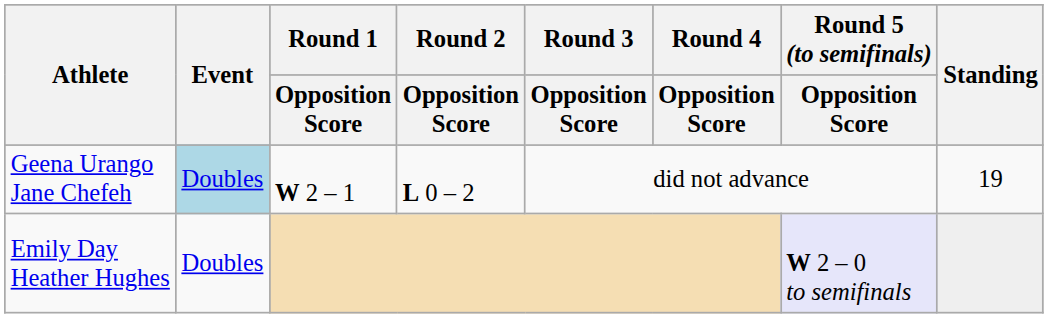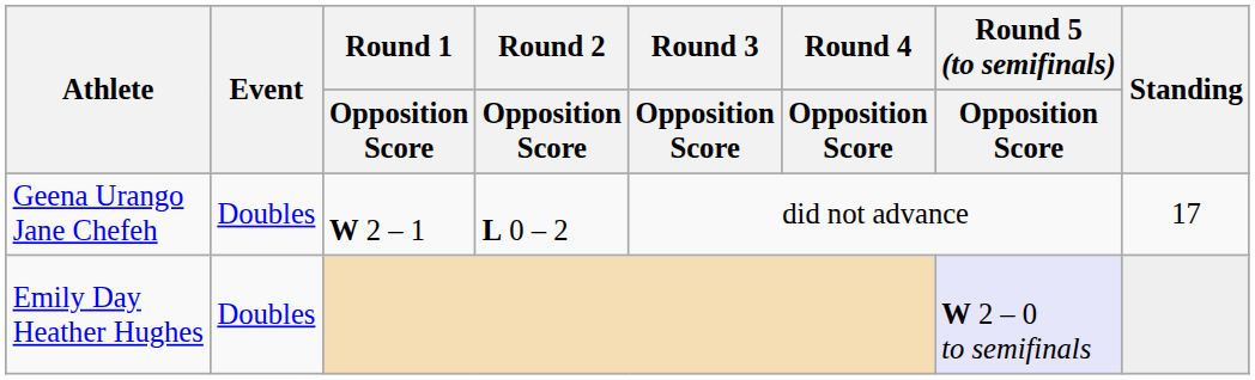Geena Urango Jane Chefeh | Event: lightblue background -> no background
Geena Urango Jane Chefeh | Standing: 19 -> 17
